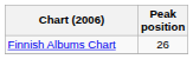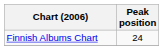Finnish Albums Chart | Peak position: 26 -> 24
